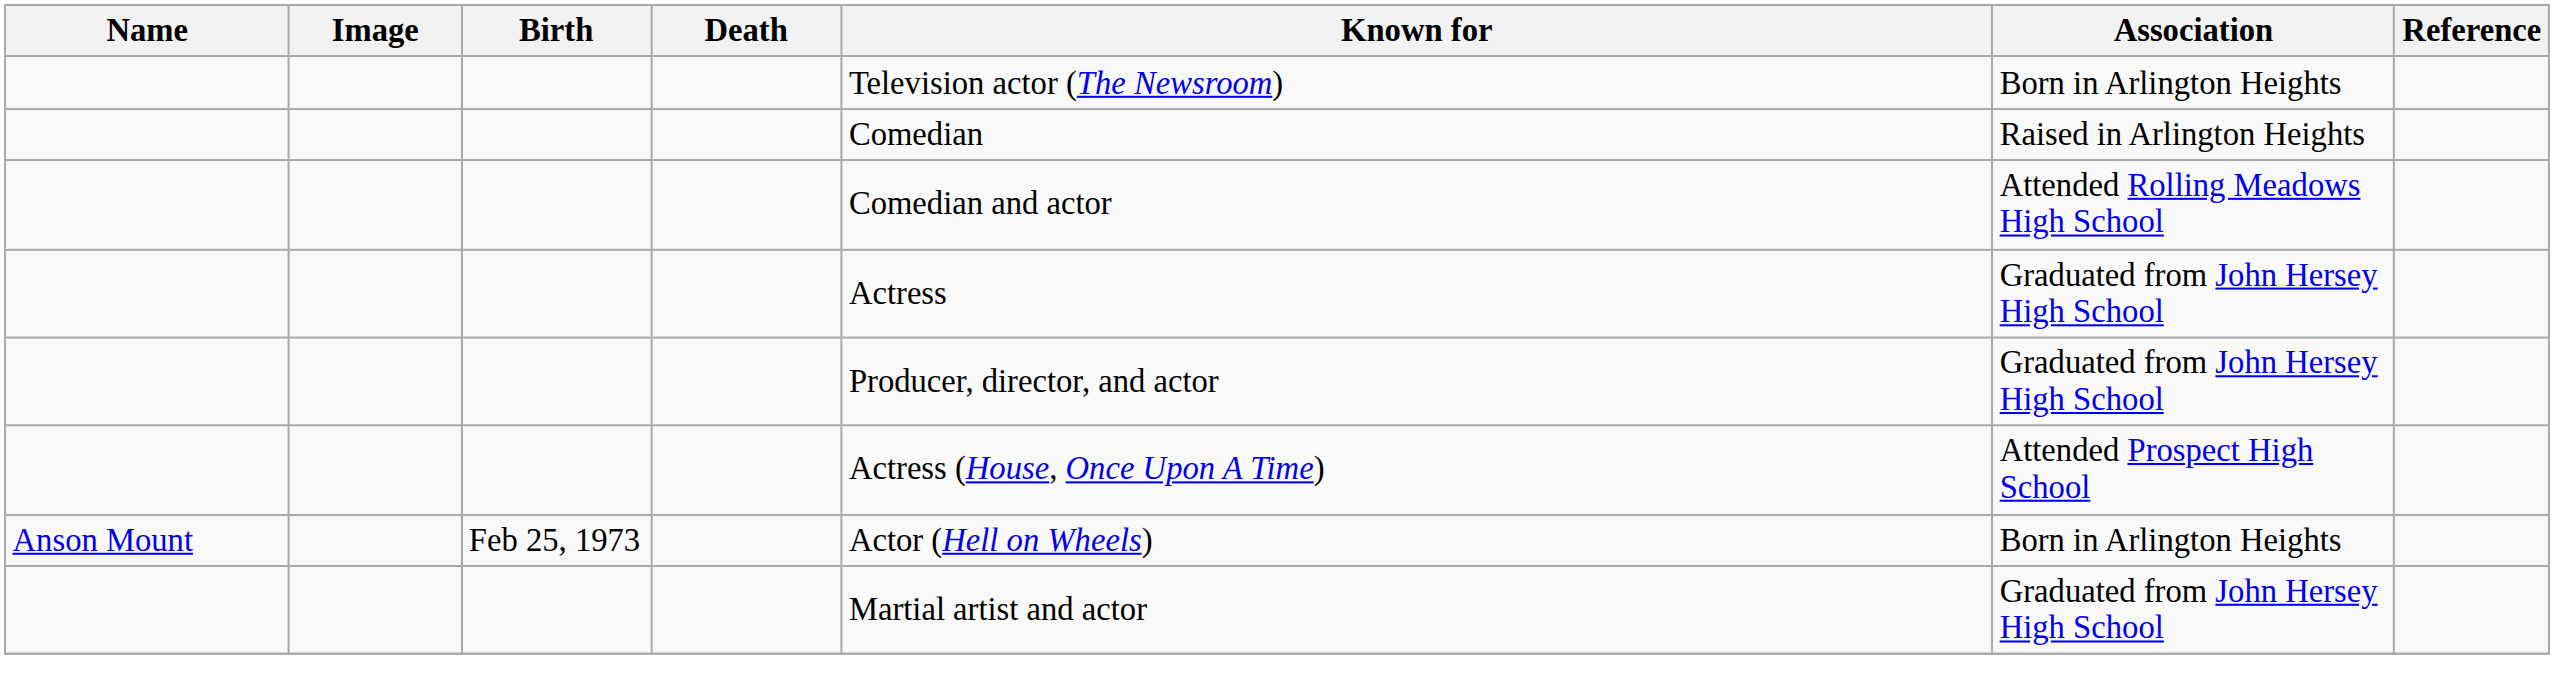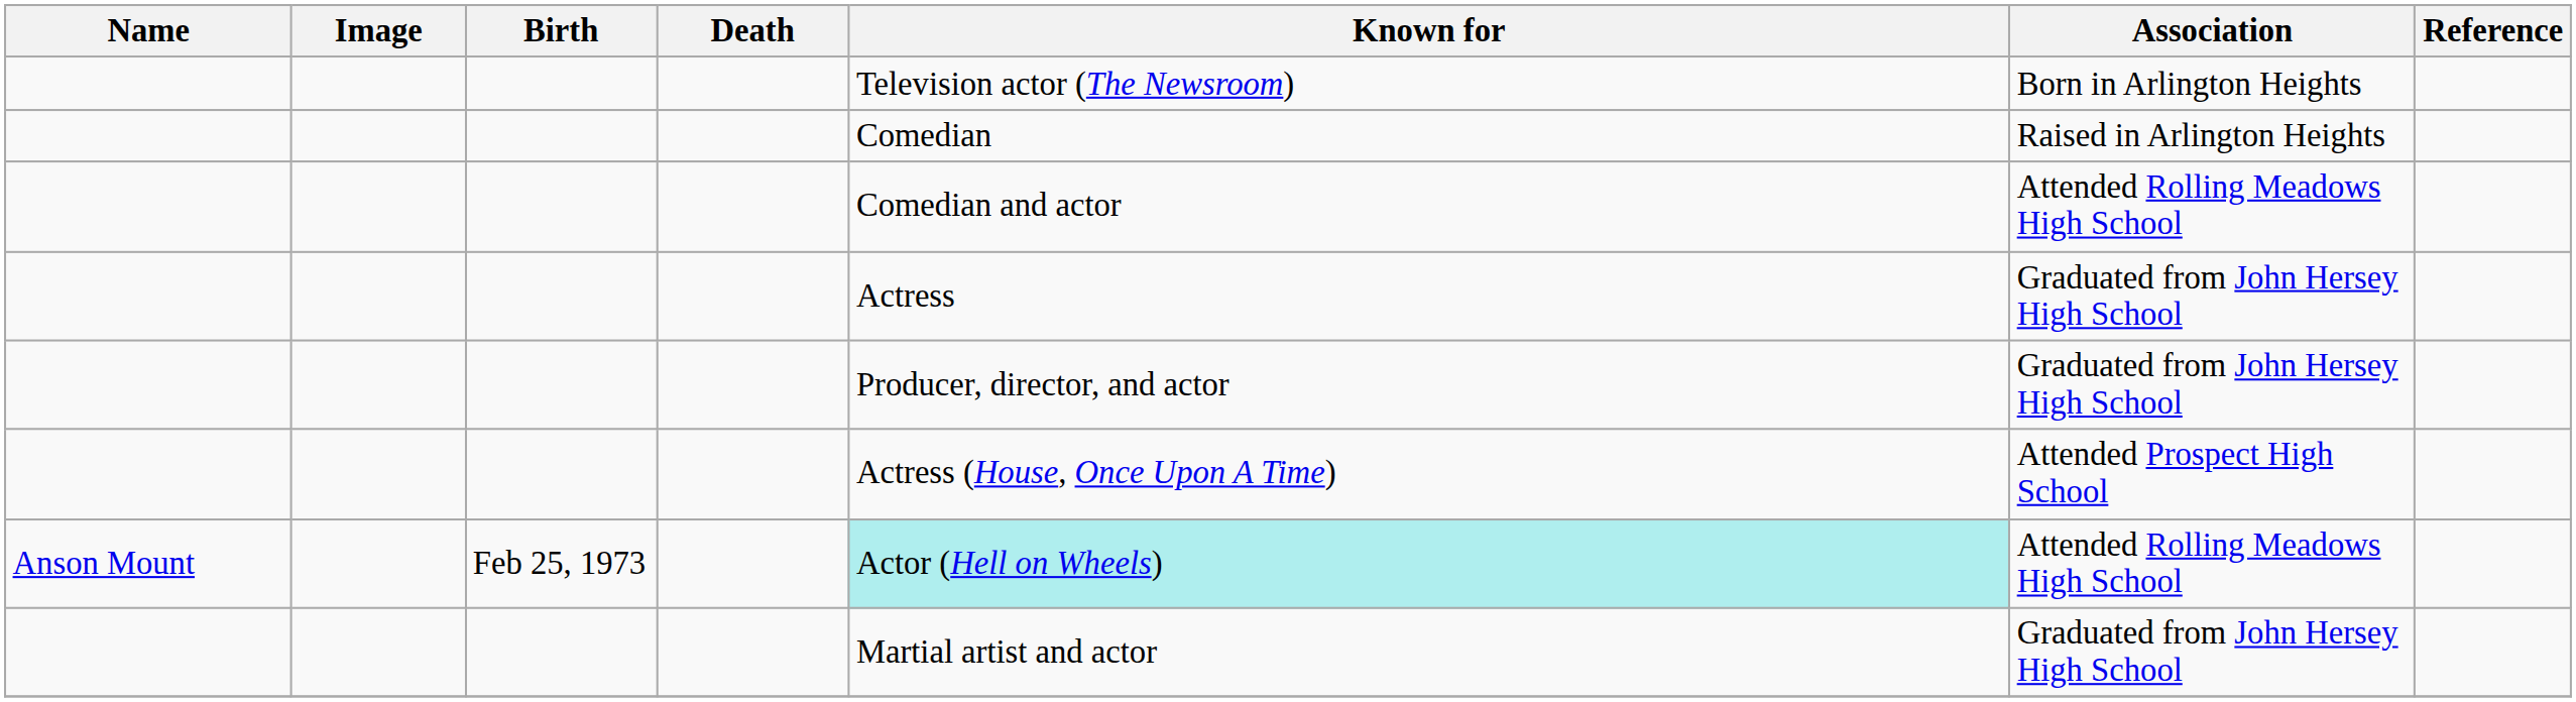Anson Mount | Known for: no background -> paleturquoise background
Anson Mount | Association: Born in Arlington Heights -> Attended Rolling Meadows High School
